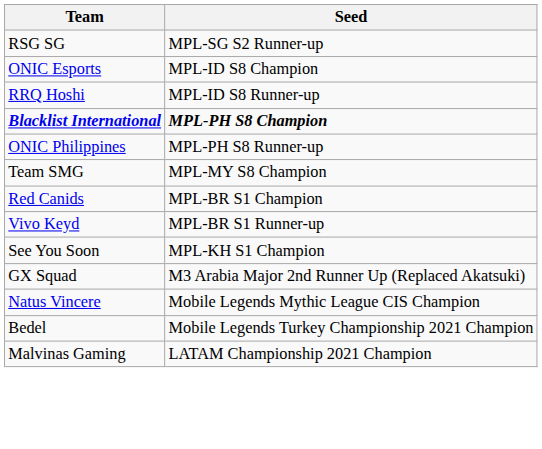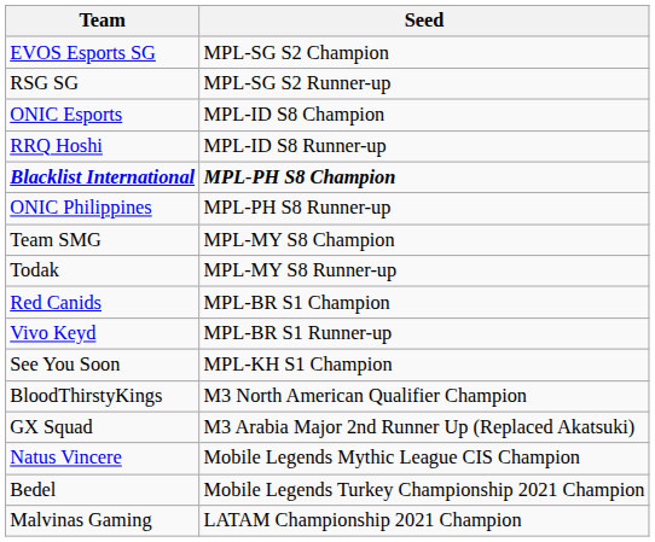+ row: EVOS Esports SG | MPL-SG S2 Champion
+ row: Todak | MPL-MY S8 Runner-up
+ row: BloodThirstyKings | M3 North American Qualifier Champion
